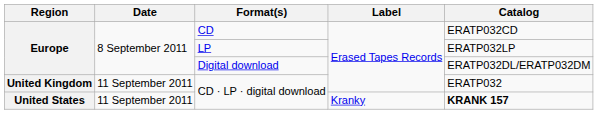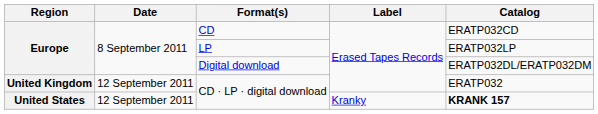United Kingdom / CD · LP · digital download | Date: 11 September 2011 -> 12 September 2011
United States / CD · LP · digital download | Date: 11 September 2011 -> 12 September 2011
